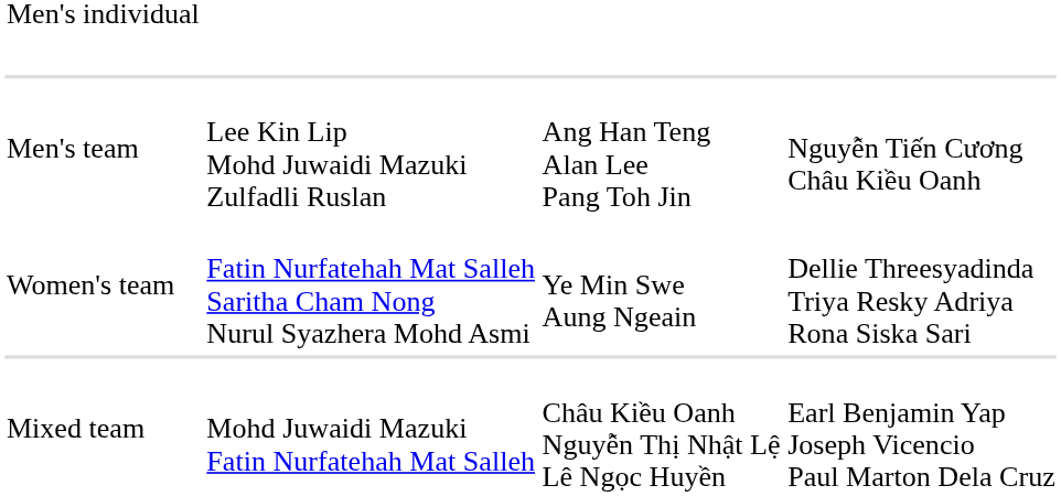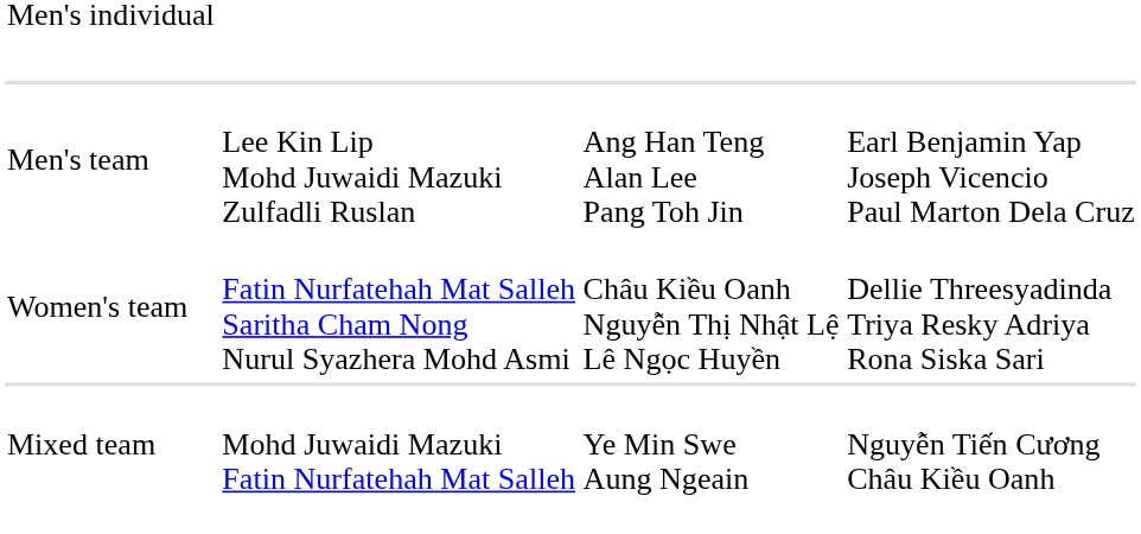Men's team | column 4: Nguyễn Tiến Cương Châu Kiều Oanh -> Earl Benjamin Yap Joseph Vicencio Paul Marton Dela Cruz
Women's team | column 3: Ye Min Swe Aung Ngeain -> Châu Kiều Oanh Nguyễn Thị Nhật Lệ Lê Ngọc Huyền
Mixed team | column 3: Châu Kiều Oanh Nguyễn Thị Nhật Lệ Lê Ngọc Huyền -> Ye Min Swe Aung Ngeain
Mixed team | column 4: Earl Benjamin Yap Joseph Vicencio Paul Marton Dela Cruz -> Nguyễn Tiến Cương Châu Kiều Oanh
